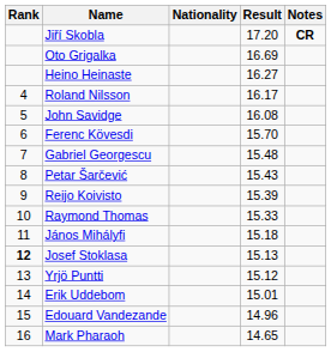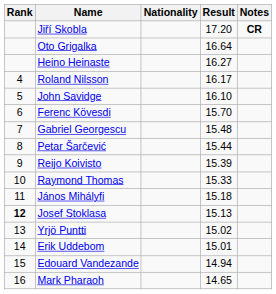Oto Grigalka | Result: 16.69 -> 16.64
John Savidge | Result: 16.08 -> 16.10
Petar Šarčević | Result: 15.43 -> 15.44
Yrjö Puntti | Result: 15.12 -> 15.02
Edouard Vandezande | Result: 14.96 -> 14.94
